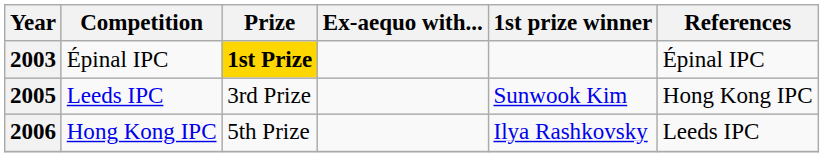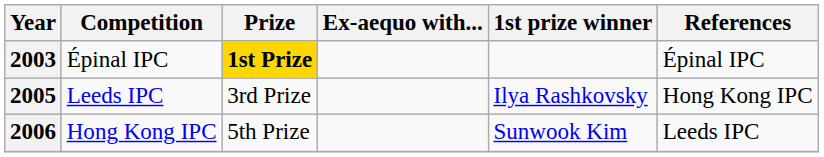2005 | 1st prize winner: Sunwook Kim -> Ilya Rashkovsky
2006 | 1st prize winner: Ilya Rashkovsky -> Sunwook Kim
